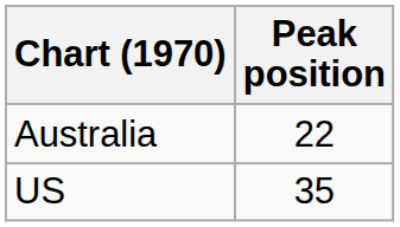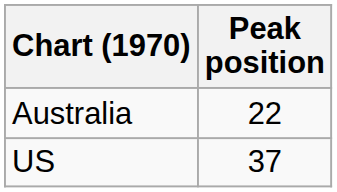US | Peak position: 35 -> 37
